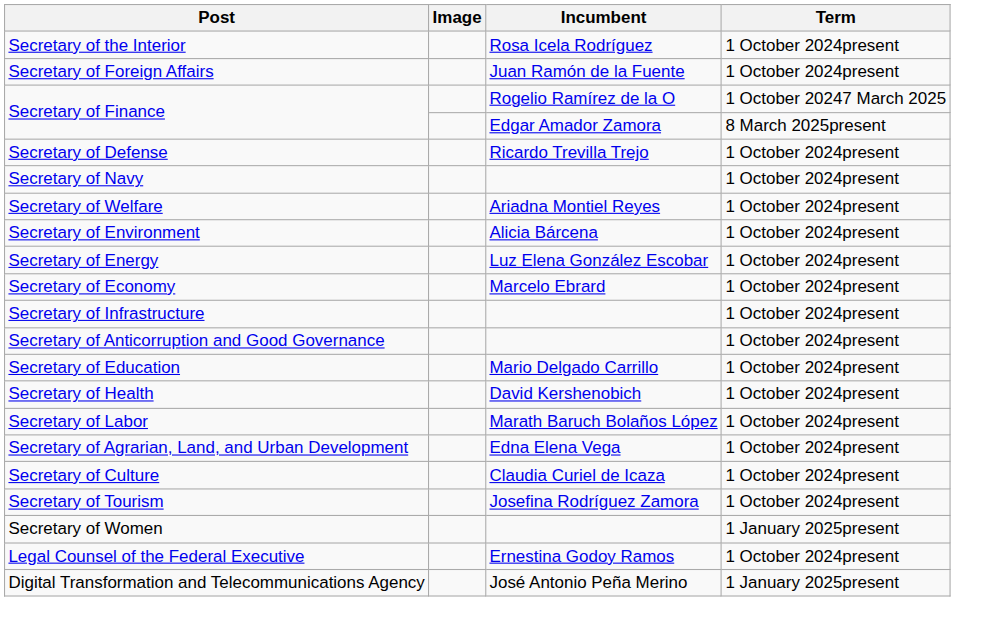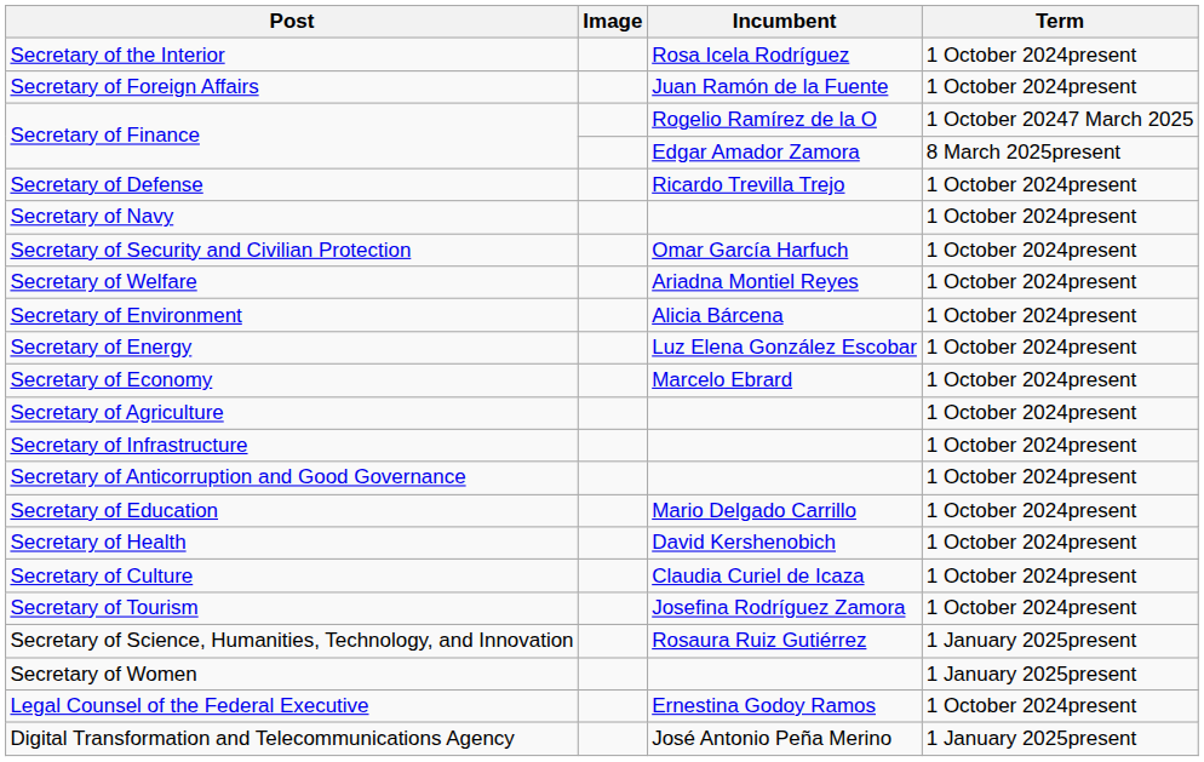+ row: Secretary of Security and Civilian Protection | Omar García Harfuch | 1 October 2024present
+ row: Secretary of Agriculture | 1 October 2024present
- row: Secretary of Labor | Marath Baruch Bolaños López | 1 October 2024present
- row: Secretary of Agrarian, Land, and Urban Development | Edna Elena Vega | 1 October 2024present
+ row: Secretary of Science, Humanities, Technology, and Innovation | Rosaura Ruiz Gutiérrez | 1 January 2025present
